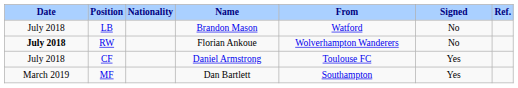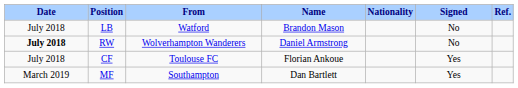columns swapped: Nationality <-> From
RW | Name: Florian Ankoue -> Daniel Armstrong
CF | Name: Daniel Armstrong -> Florian Ankoue
